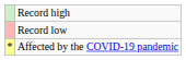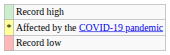rows swapped: Record low <-> Affected by the COVID-19 pandemic
